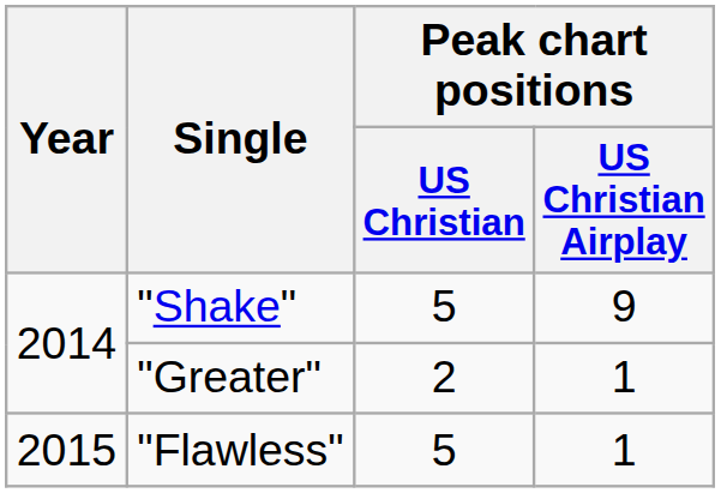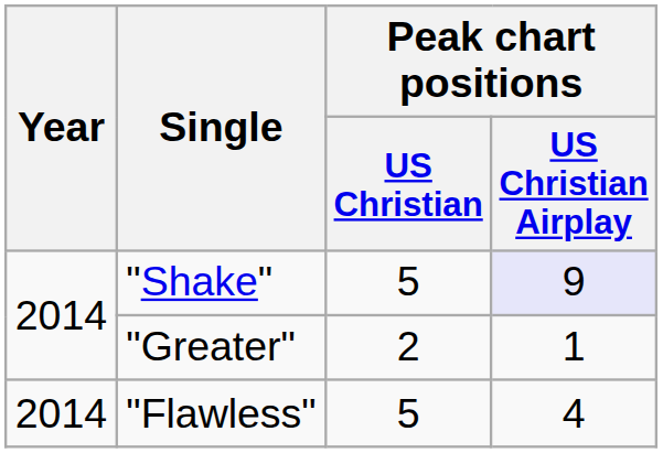"Shake" | Peak chart positions / US Christian Airplay: no background -> lavender background
"Flawless" | Year: 2015 -> 2014
"Flawless" | Peak chart positions / US Christian Airplay: 1 -> 4
